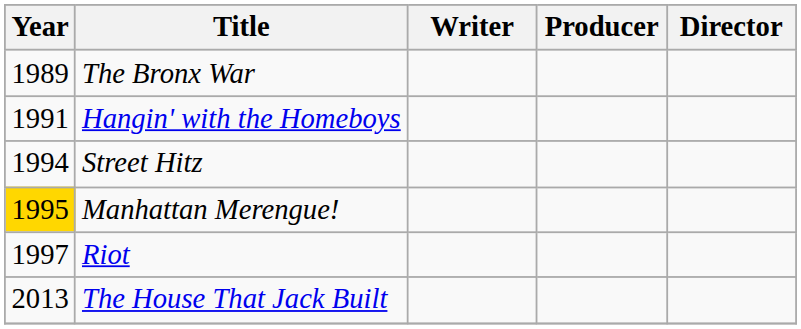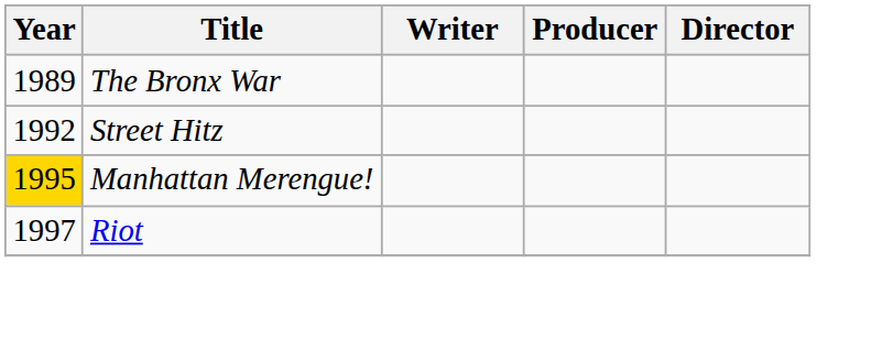- row: 1991 | Hangin' with the Homeboys
Street Hitz | Year: 1994 -> 1992
- row: 2013 | The House That Jack Built
